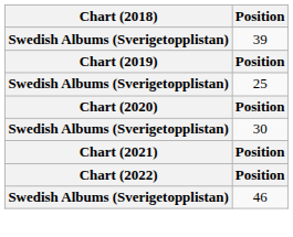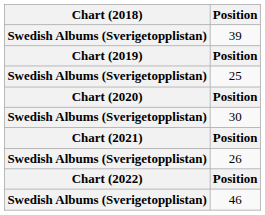+ row: Swedish Albums (Sverigetopplistan) | 26
